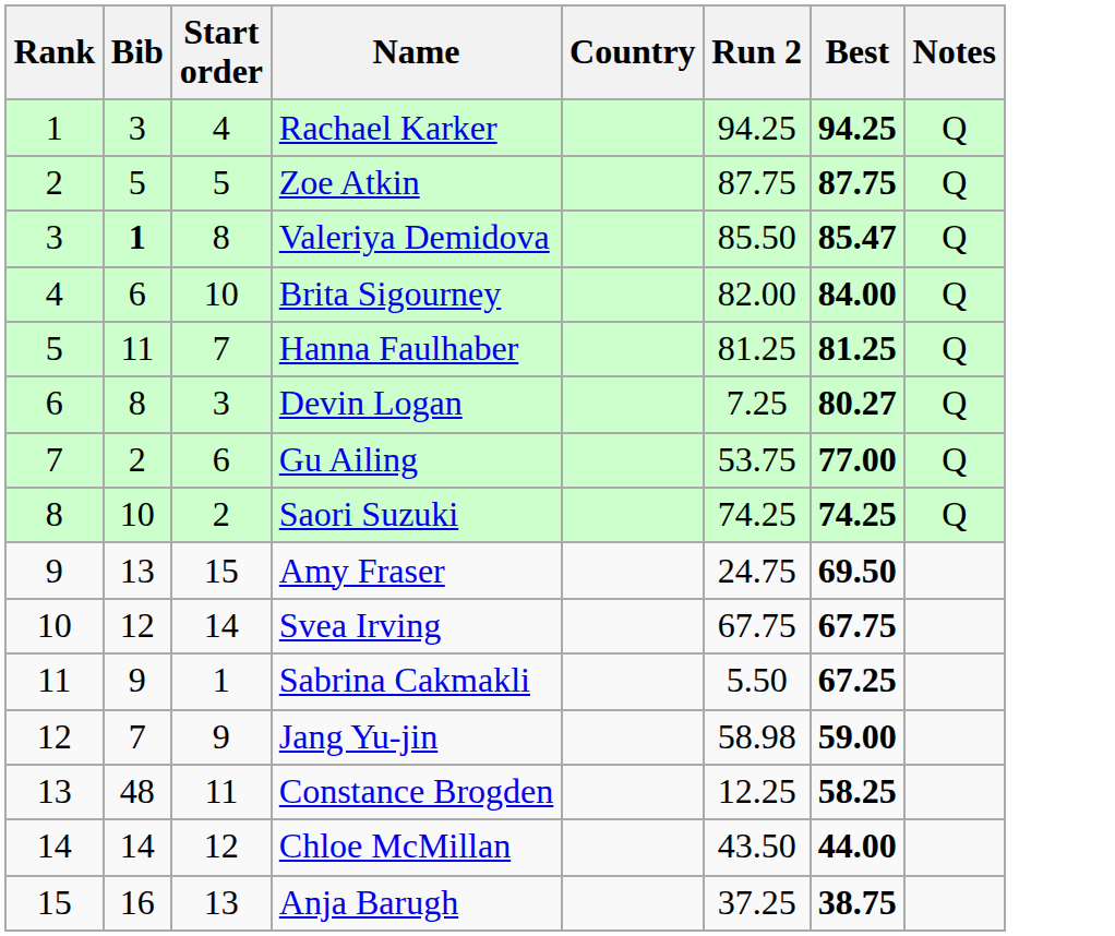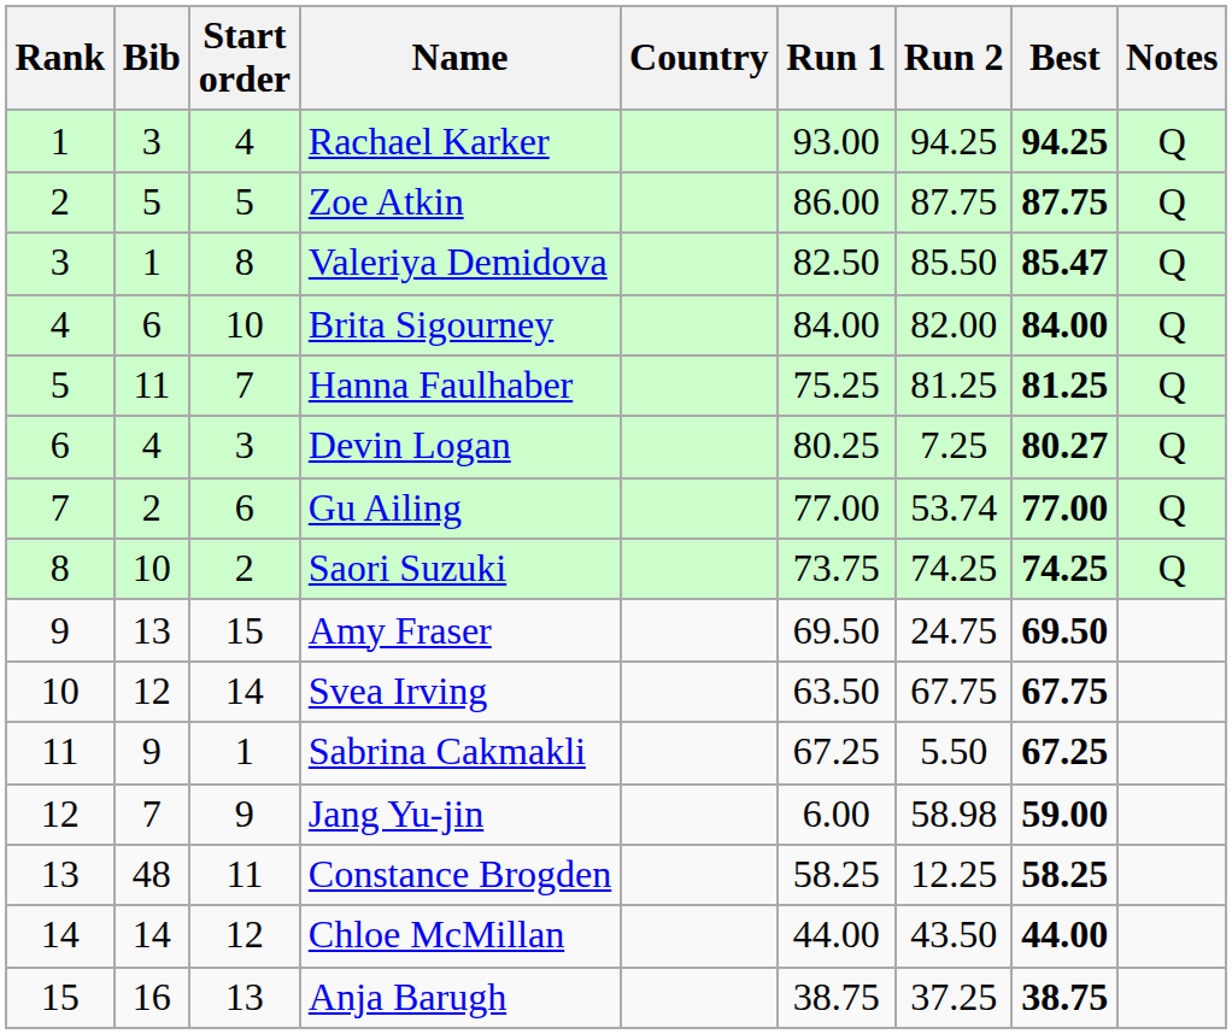+ column: Run 1 | 93.00 | 86.00 | 82.50 | 84.00 | 75.25 | 80.25 | 77.00 | 73.75 | 69.50 | 63.50 | 67.25 | 6.00 | 58.25 | 44.00 | 38.75
Valeriya Demidova | Bib: bold -> normal
Devin Logan | Bib: 8 -> 4
Gu Ailing | Run 2: 53.75 -> 53.74
